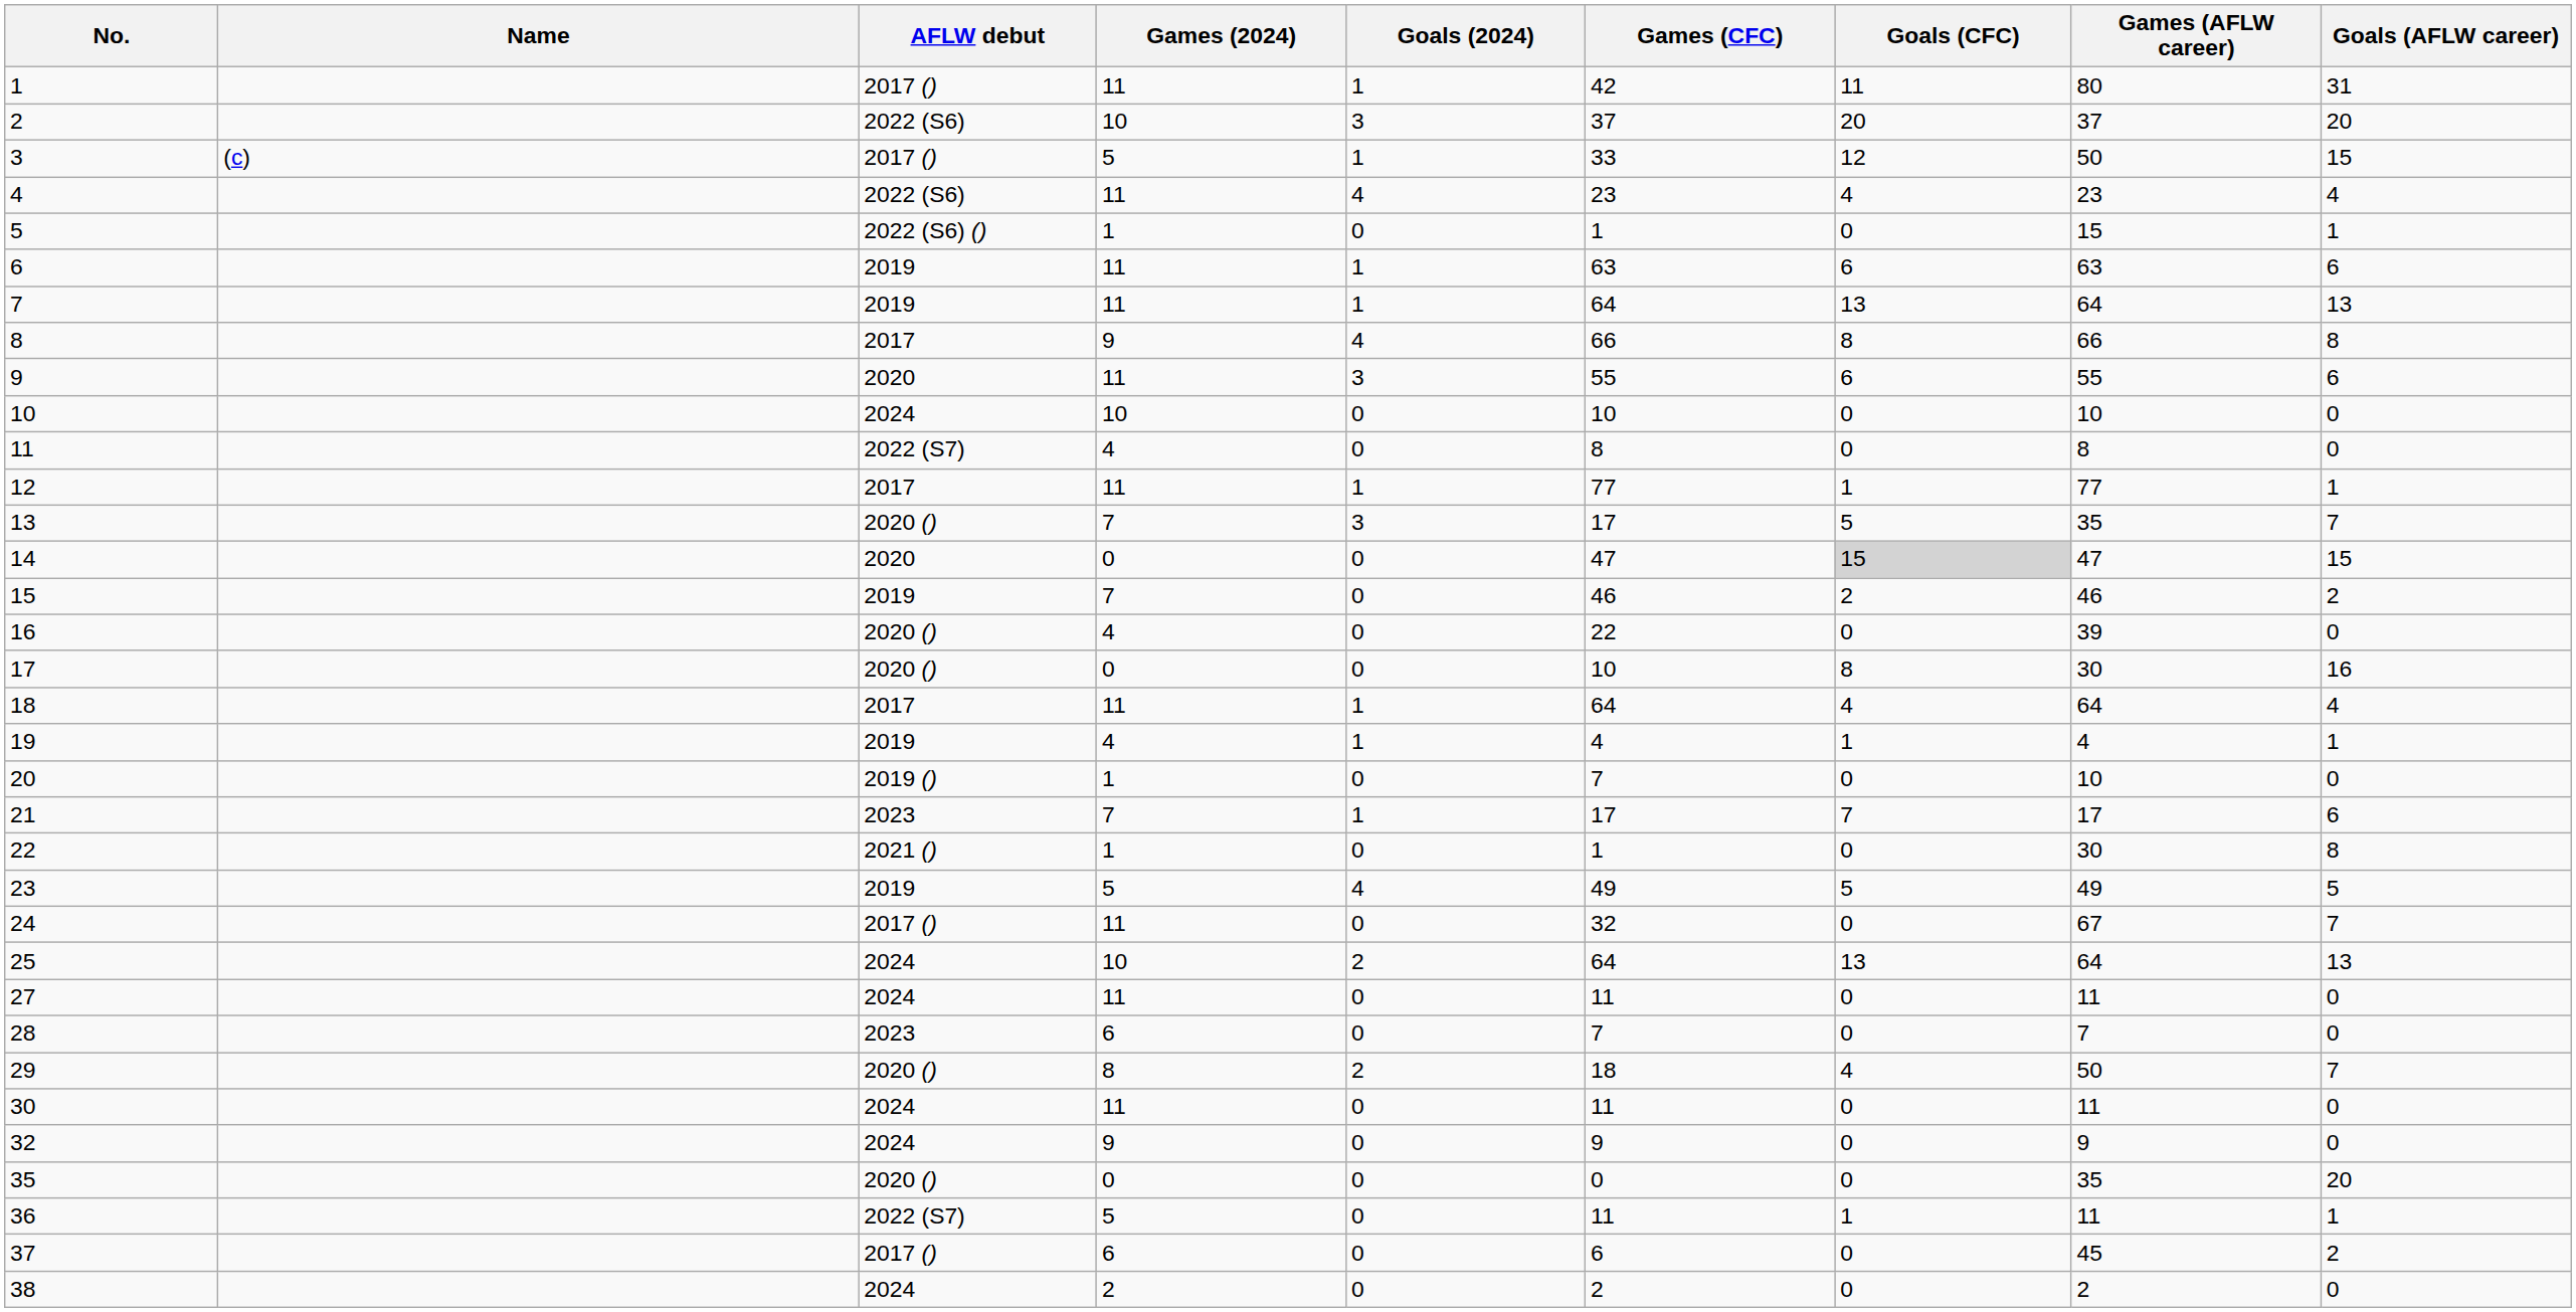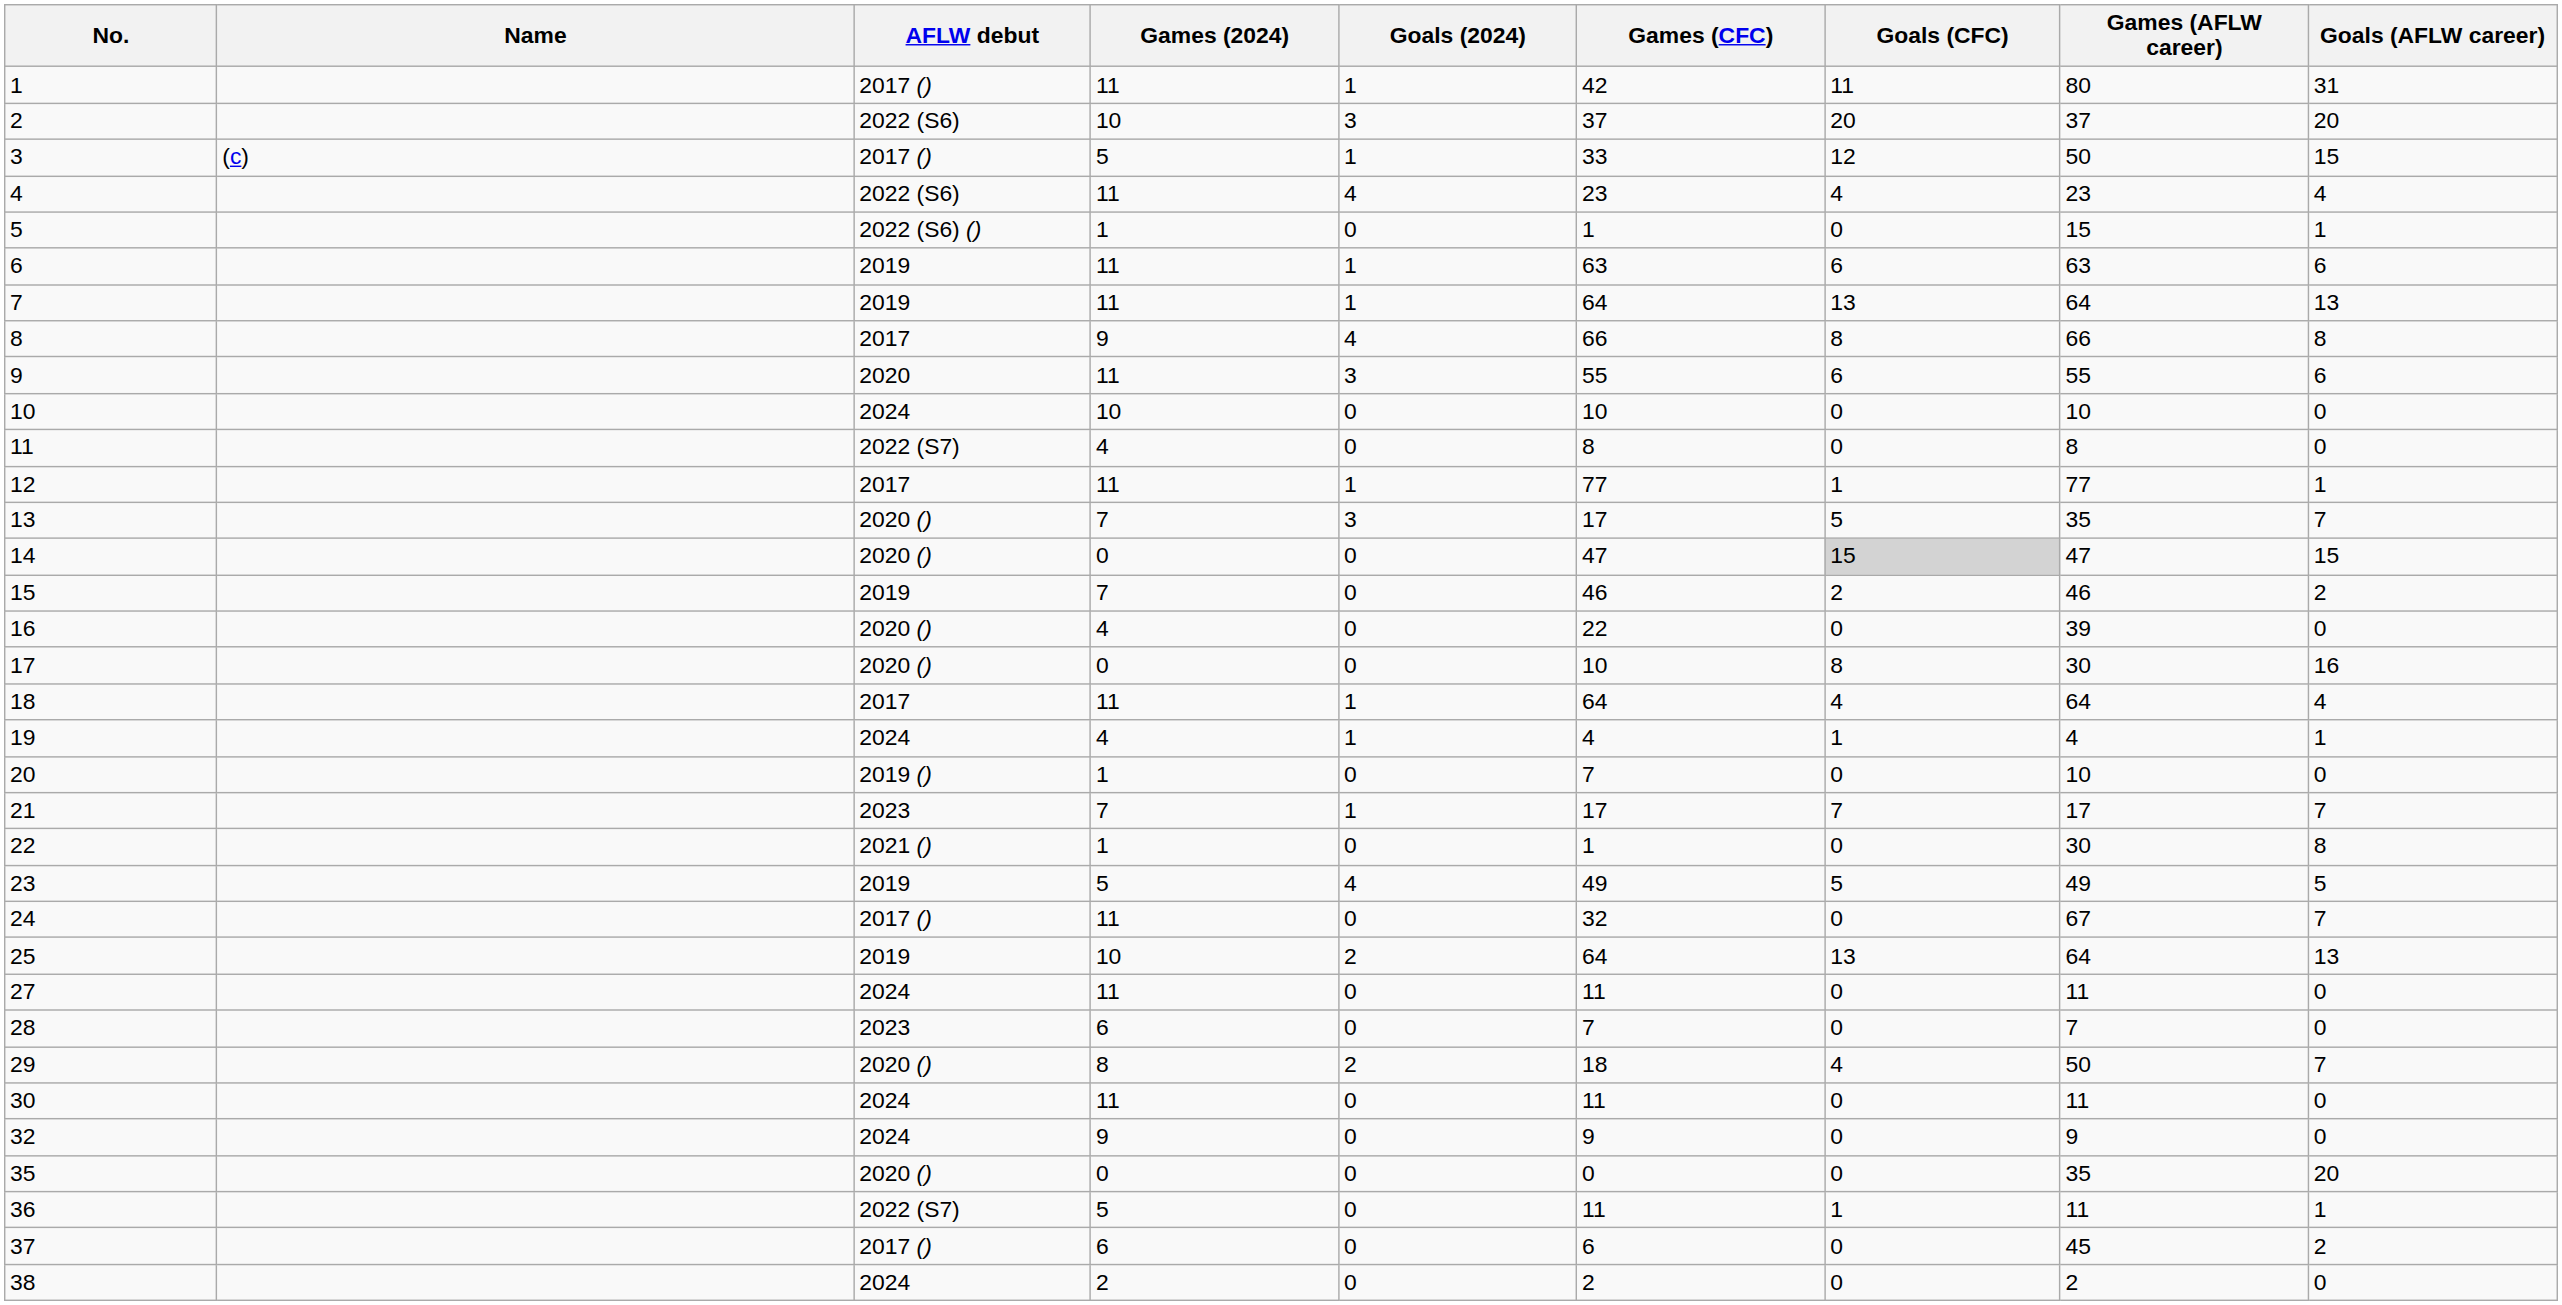14 | AFLW debut: 2020 -> 2020 ()
19 | AFLW debut: 2019 -> 2024
21 | Goals (AFLW career): 6 -> 7
25 | AFLW debut: 2024 -> 2019
